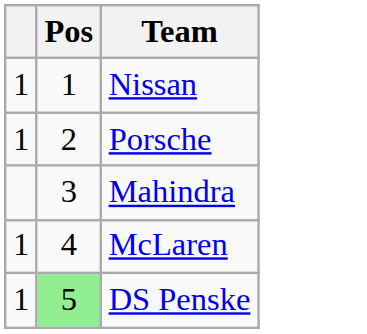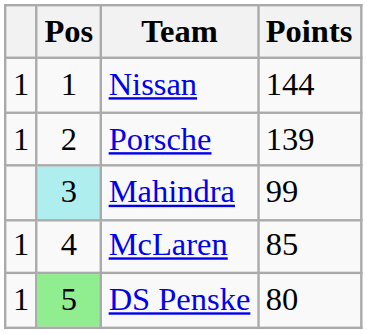+ column: Points | 144 | 139 | 99 | 85 | 80
Mahindra | Pos: no background -> paleturquoise background
